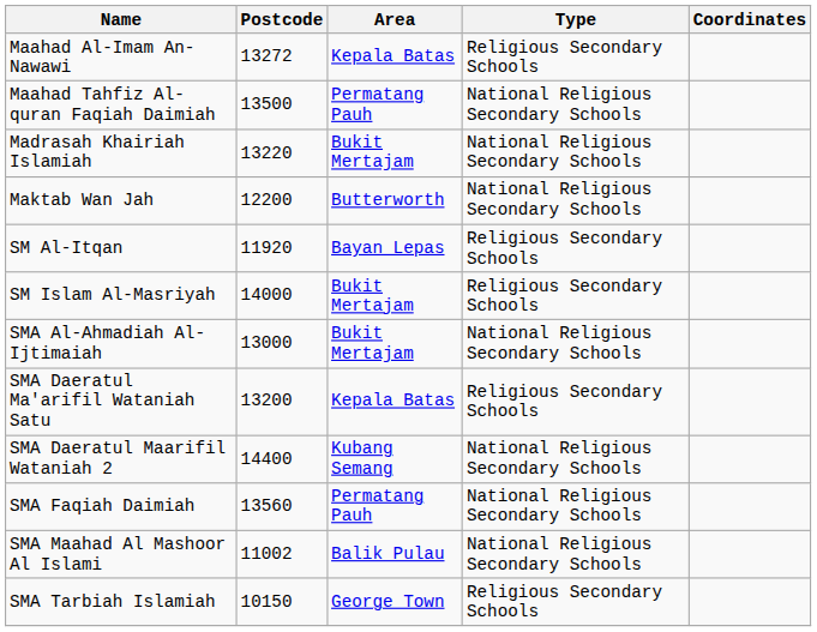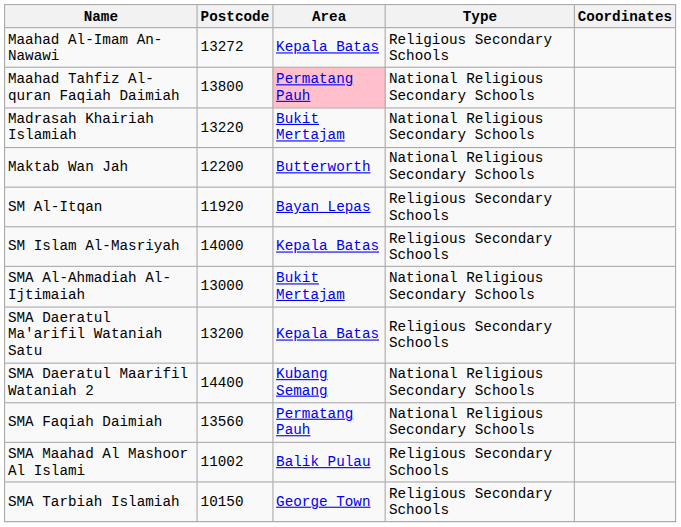Maahad Tahfiz Al-quran Faqiah Daimiah | Postcode: 13500 -> 13800
Maahad Tahfiz Al-quran Faqiah Daimiah | Area: no background -> pink background
SM Islam Al-Masriyah | Area: Bukit Mertajam -> Kepala Batas
SMA Maahad Al Mashoor Al Islami | Type: National Religious Secondary Schools -> Religious Secondary Schools
